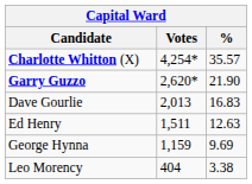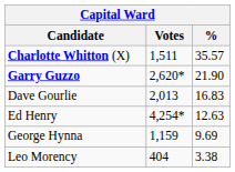Charlotte Whitton (X) | Votes: 4,254* -> 1,511
Ed Henry | Votes: 1,511 -> 4,254*
